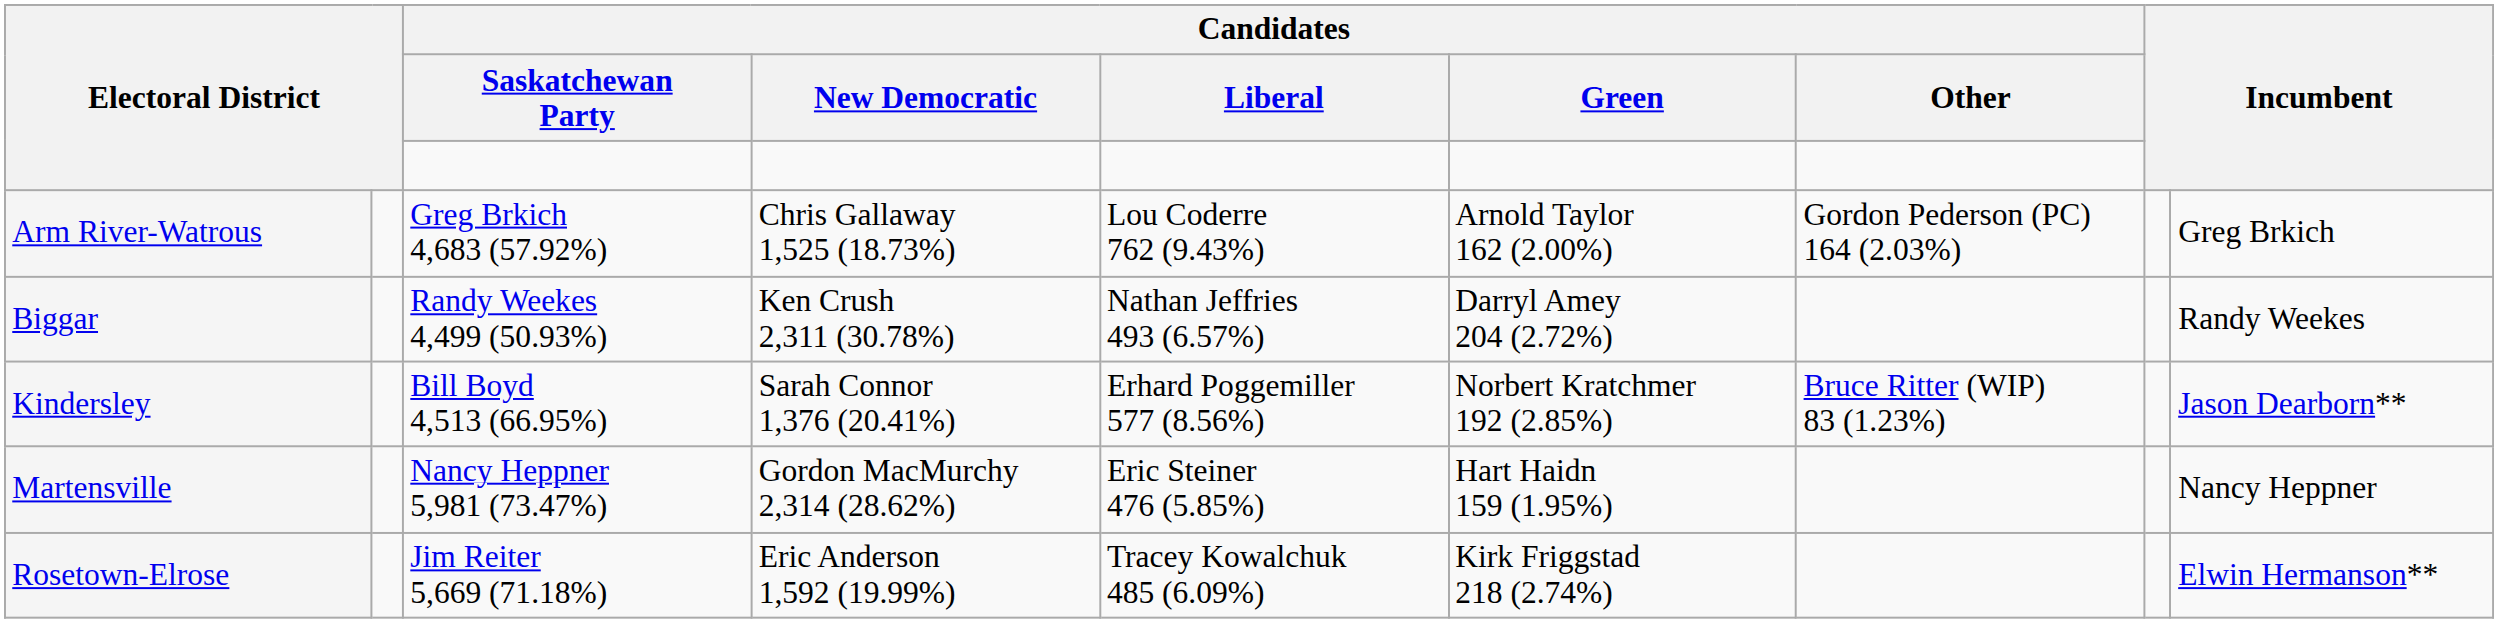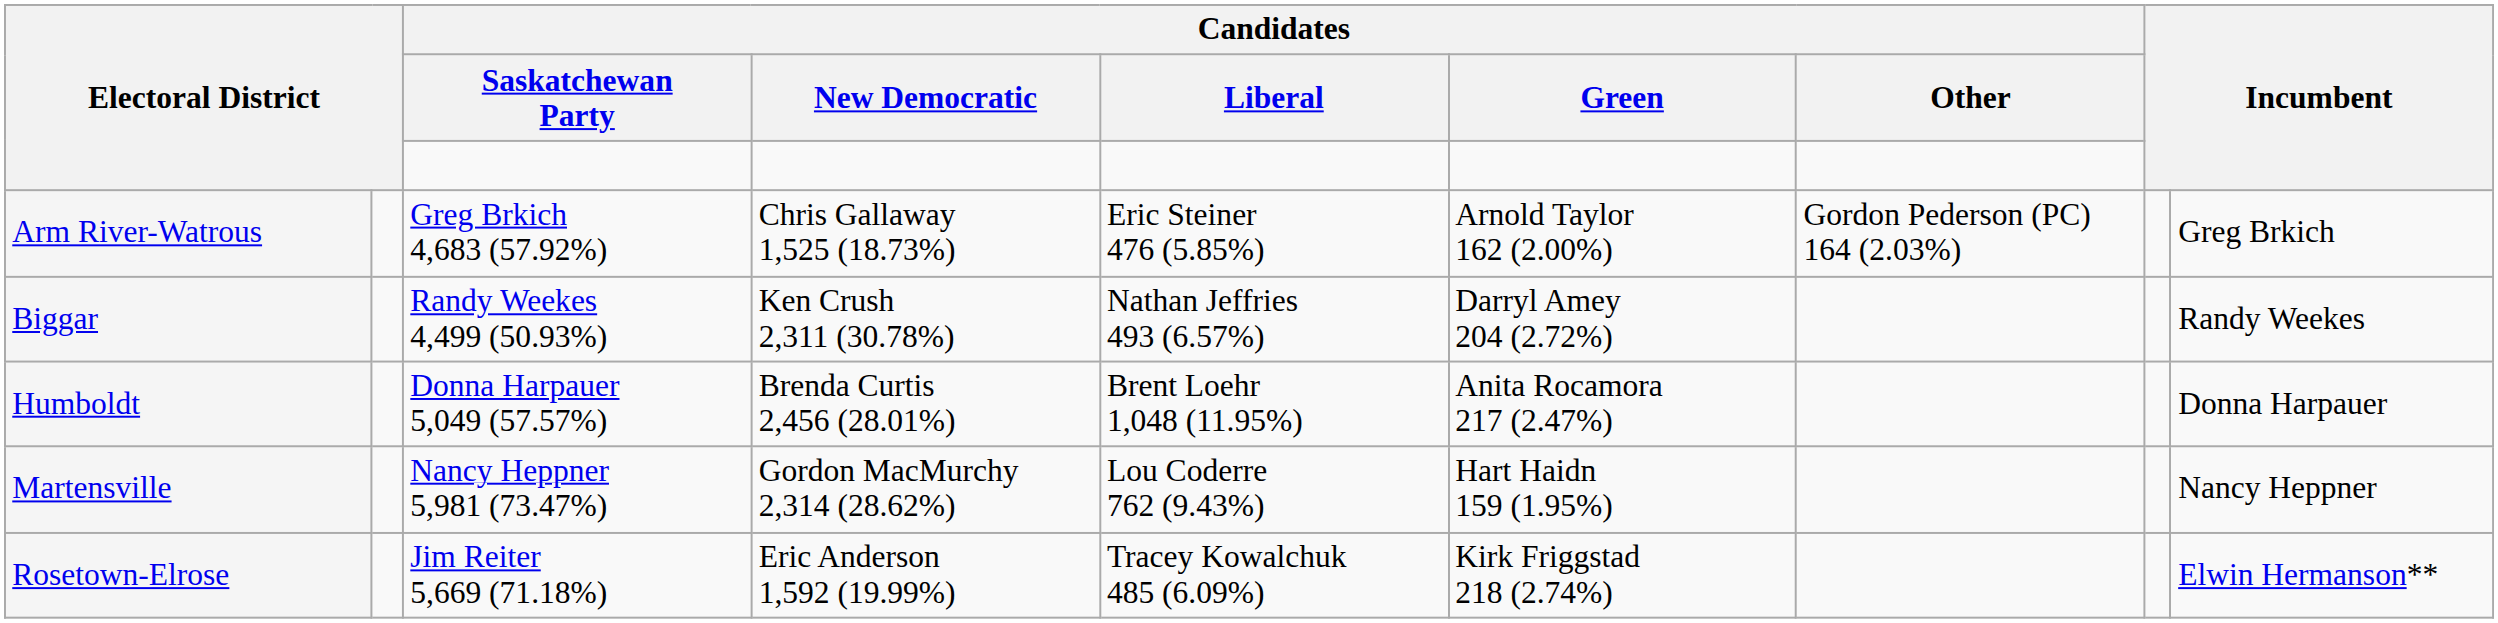Arm River-Watrous | Candidates / Liberal: Lou Coderre 762 (9.43%) -> Eric Steiner 476 (5.85%)
+ row: Humboldt | Donna Harpauer 5,049 (57.57%) | Brenda Curtis 2,456 (28.01%) | Brent Loehr 1,048 (11.95%) | Anita Rocamora 217 (2.47%) | Donna Harpauer
- row: Kindersley | Bill Boyd 4,513 (66.95%) | Sarah Connor 1,376 (20.41%) | Erhard Poggemiller 577 (8.56%) | Norbert Kratchmer 192 (2.85%) | Bruce Ritter (WIP) 83 (1.23%) | Jason Dearborn**
Martensville | Candidates / Liberal: Eric Steiner 476 (5.85%) -> Lou Coderre 762 (9.43%)
